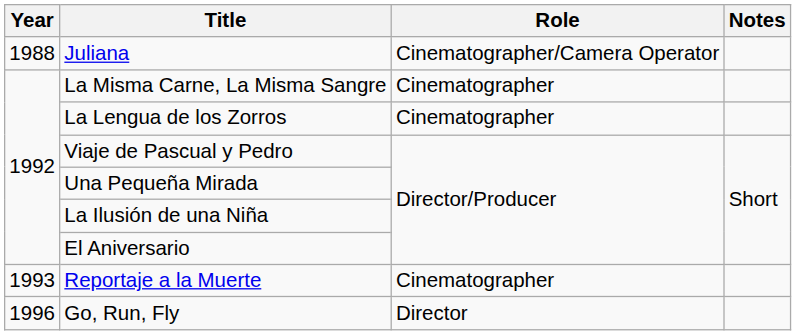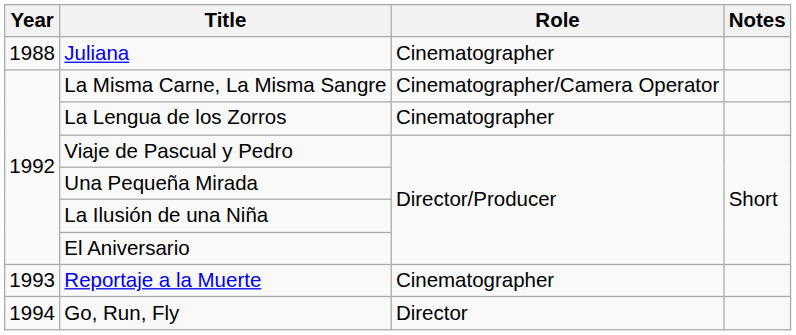Juliana | Role: Cinematographer/Camera Operator -> Cinematographer
La Misma Carne, La Misma Sangre | Role: Cinematographer -> Cinematographer/Camera Operator
Go, Run, Fly | Year: 1996 -> 1994
